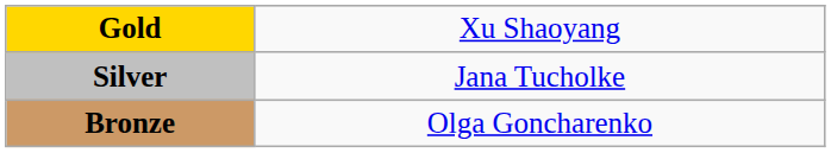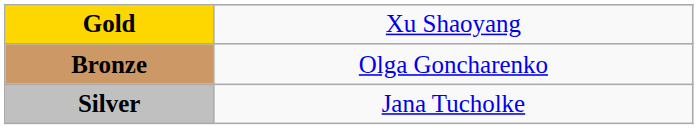rows swapped: Silver <-> Bronze
